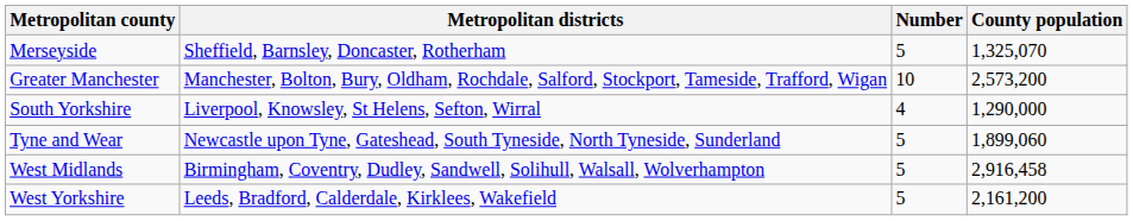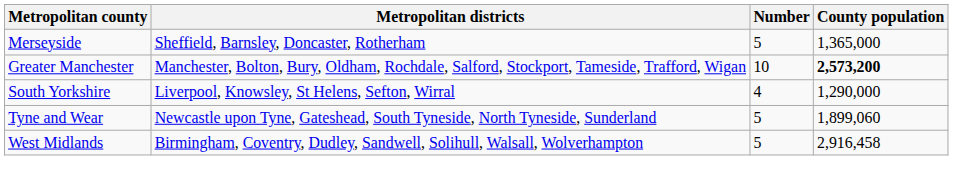Merseyside | County population: 1,325,070 -> 1,365,000
Greater Manchester | County population: normal -> bold
- row: West Yorkshire | Leeds, Bradford, Calderdale, Kirklees, Wakefield | 5 | 2,161,200
